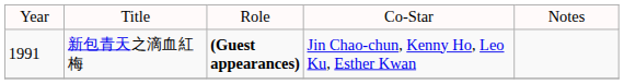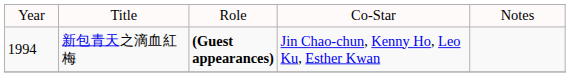新包青天之滴血紅梅 | column 1: 1991 -> 1994
